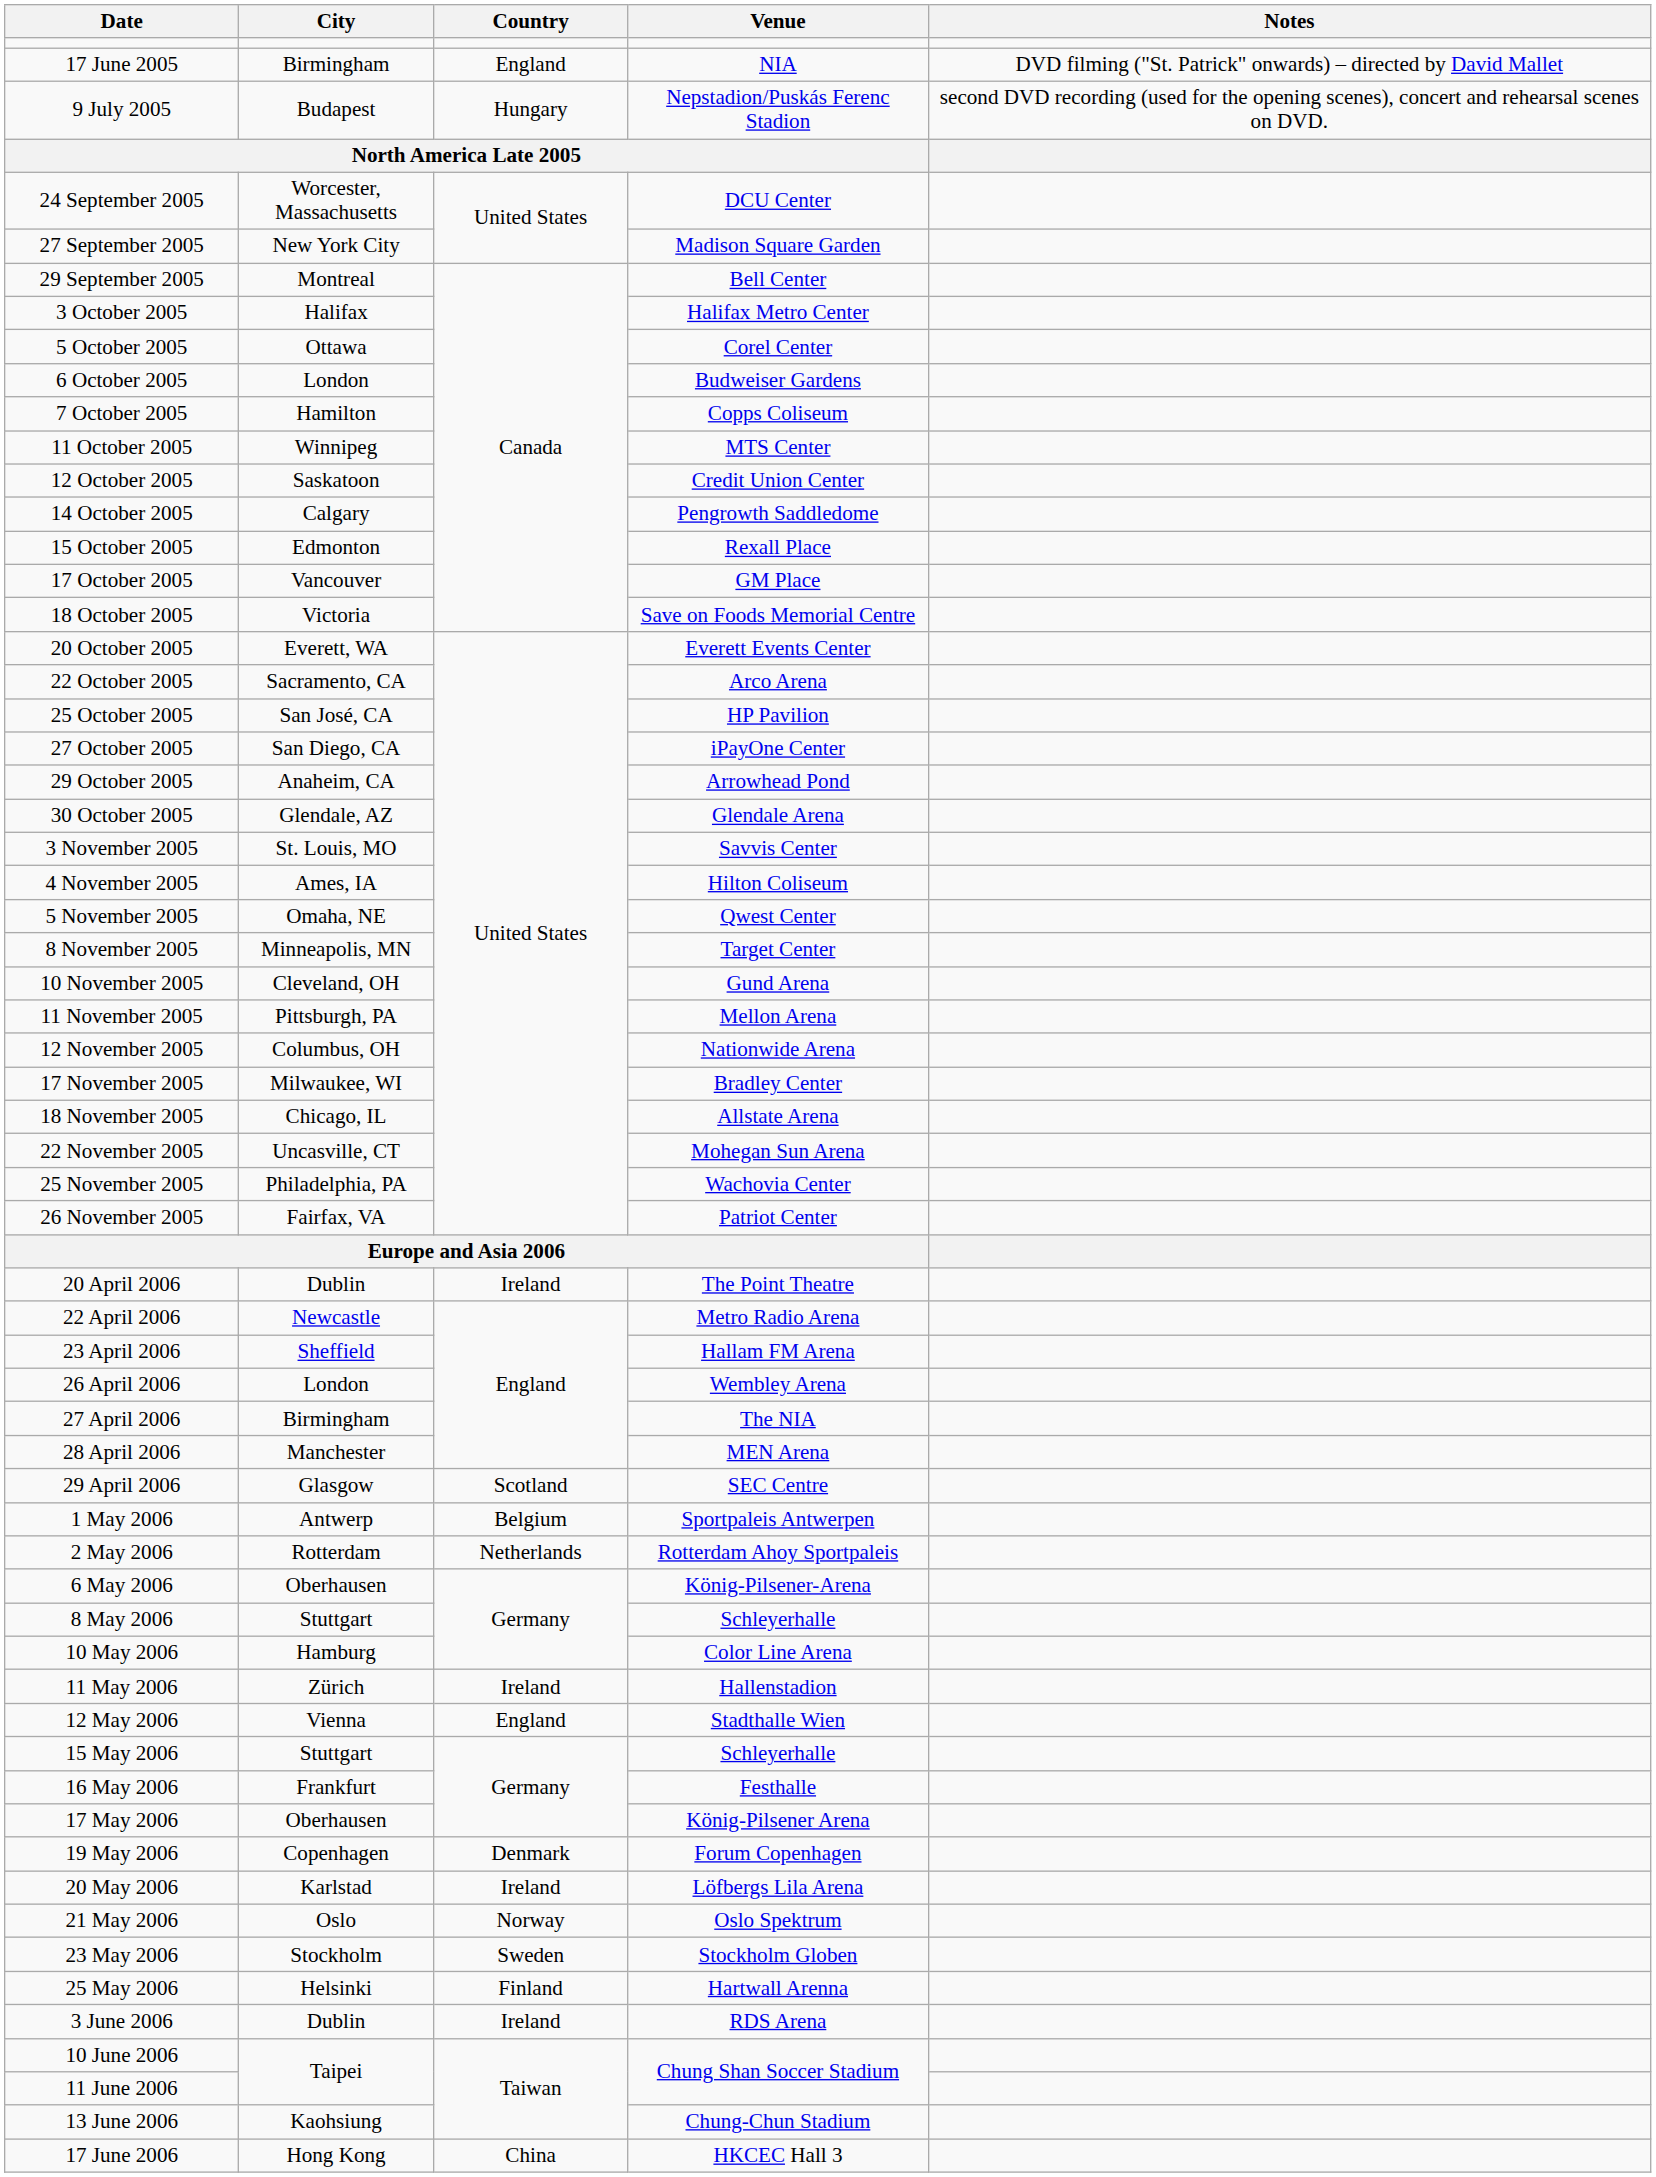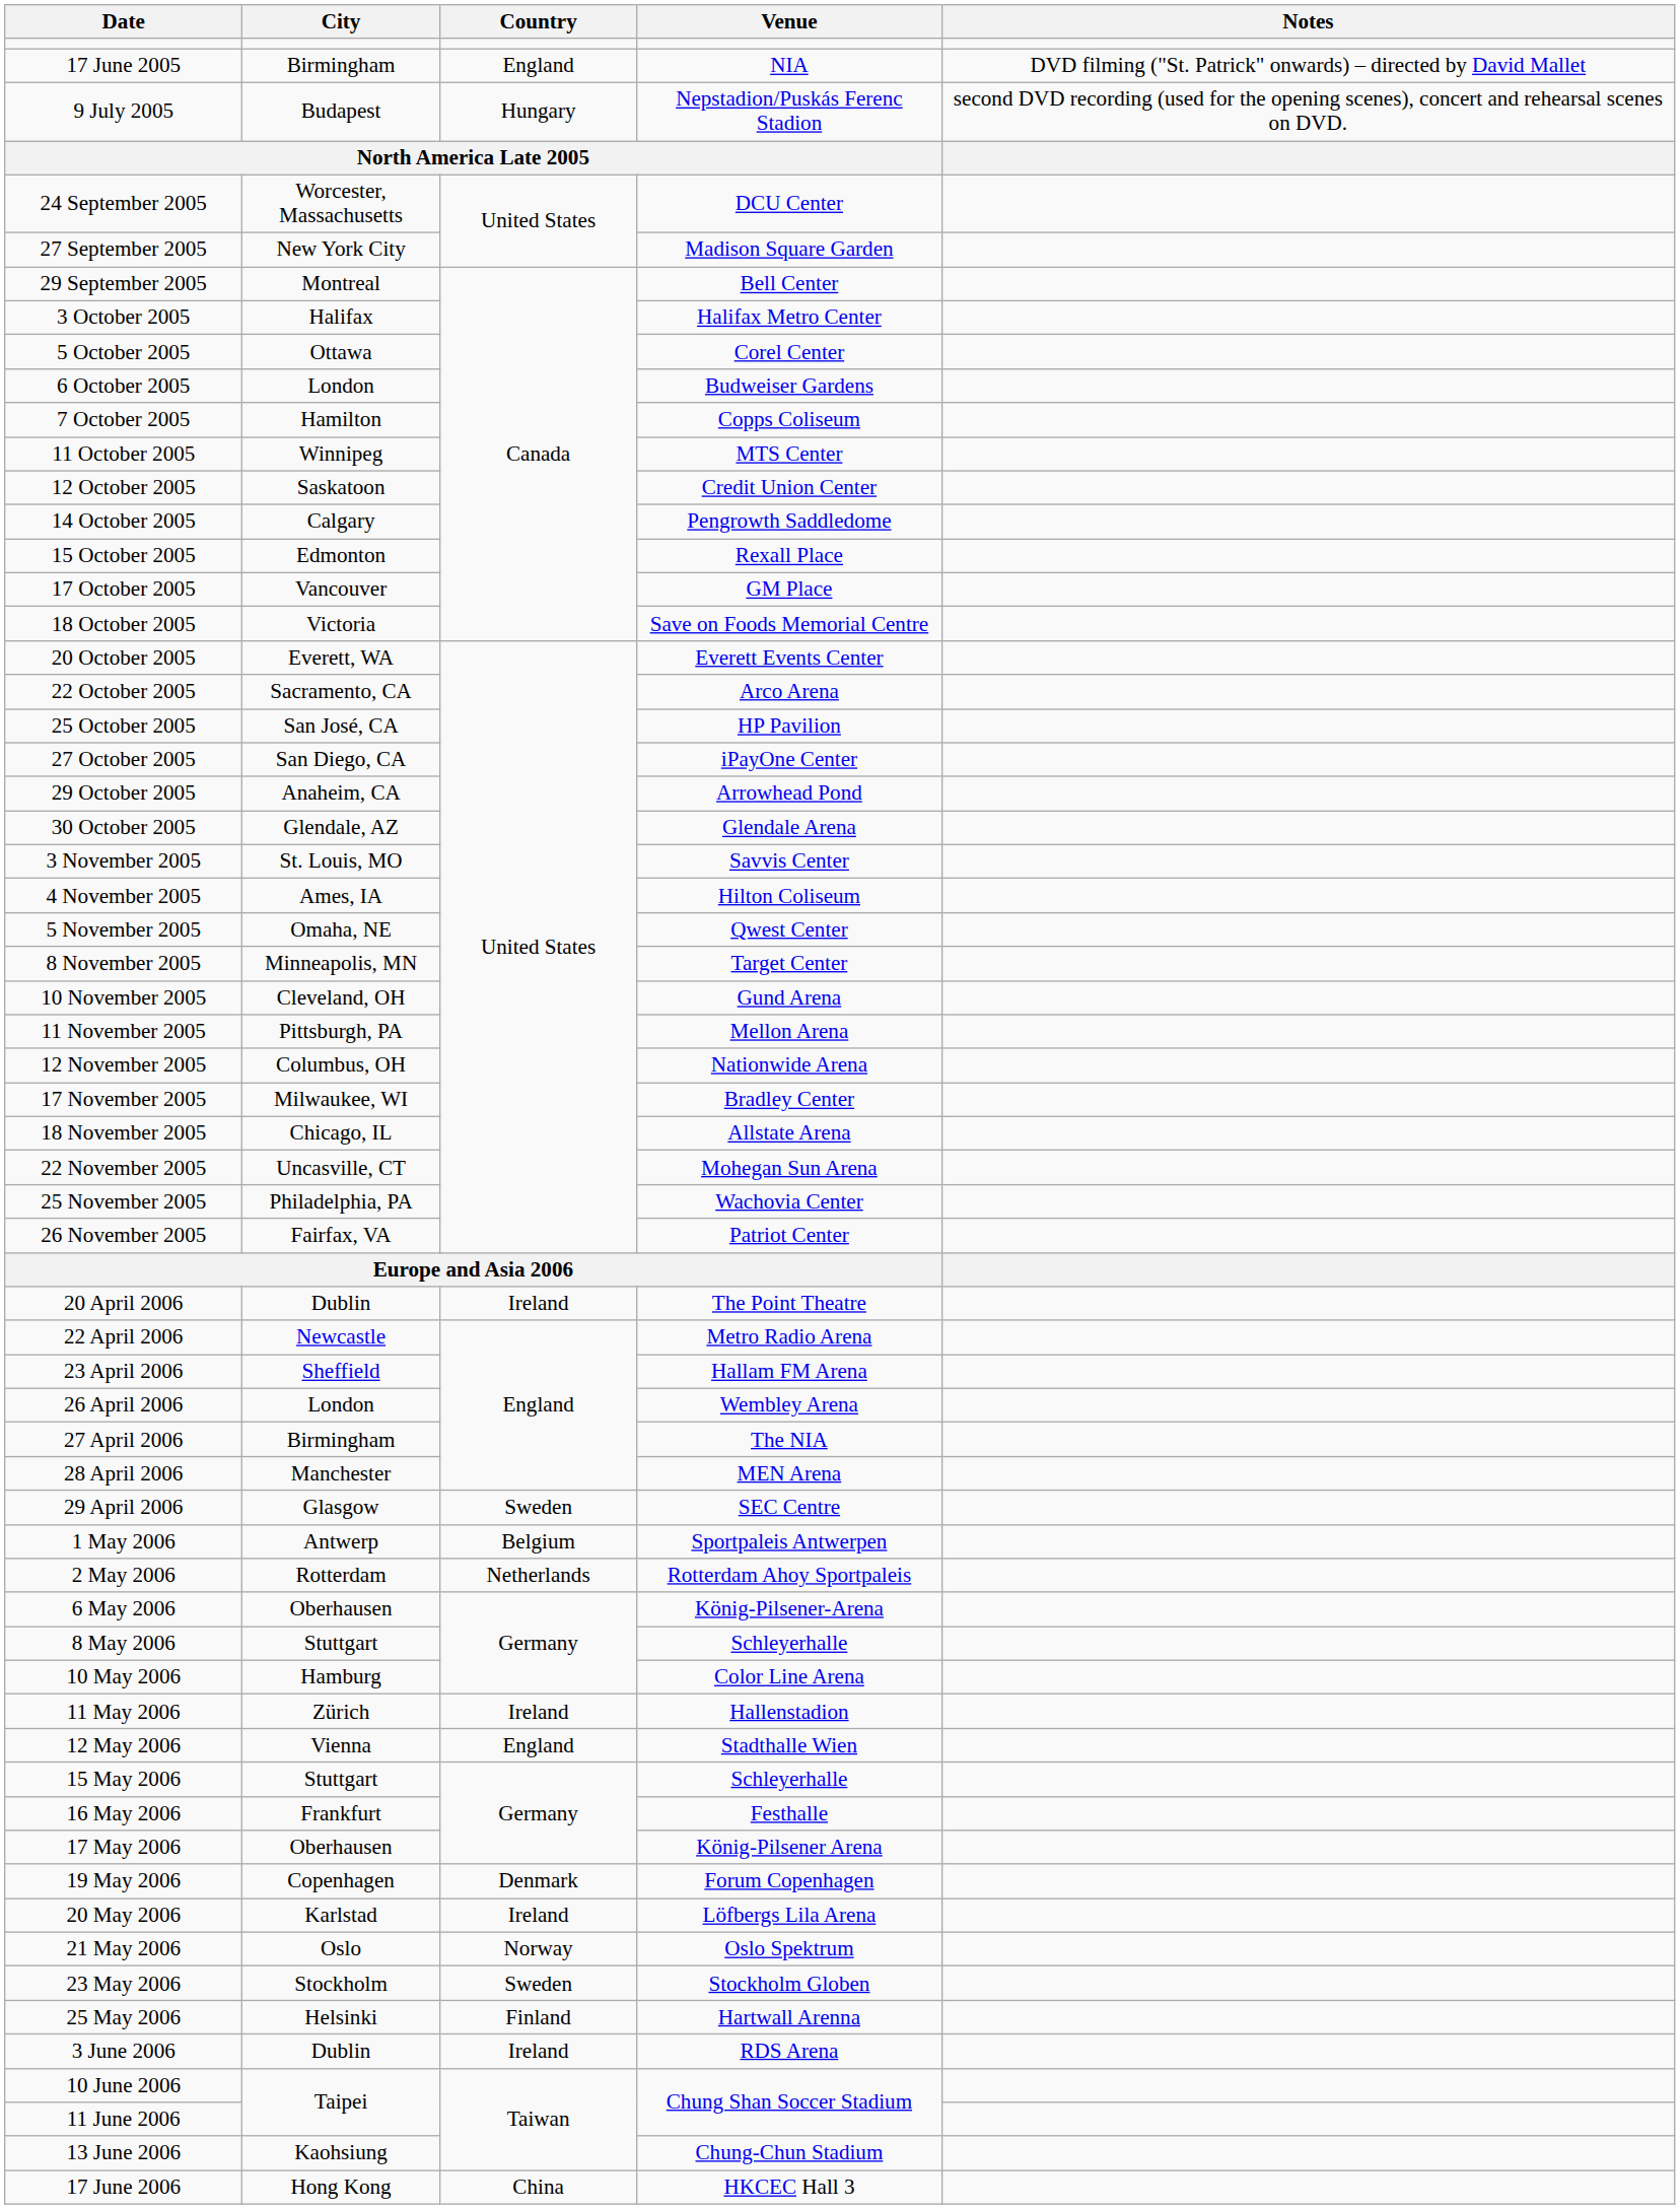29 April 2006 | Country: Scotland -> Sweden
